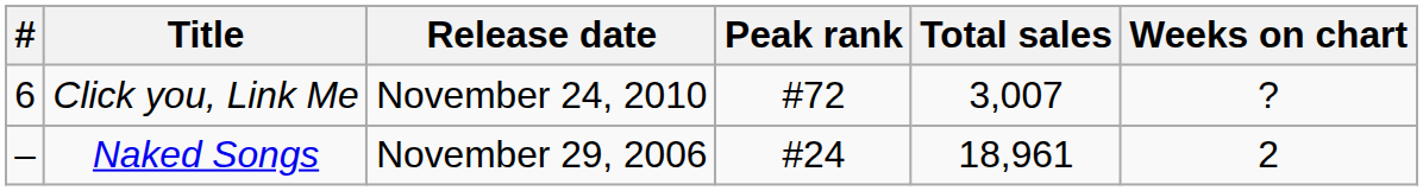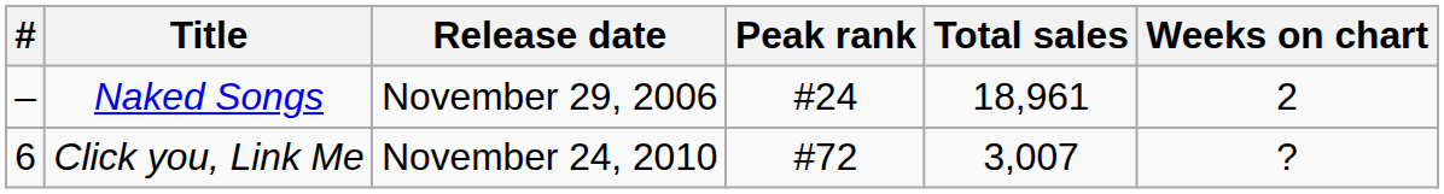rows swapped: Naked Songs <-> Click you, Link Me
